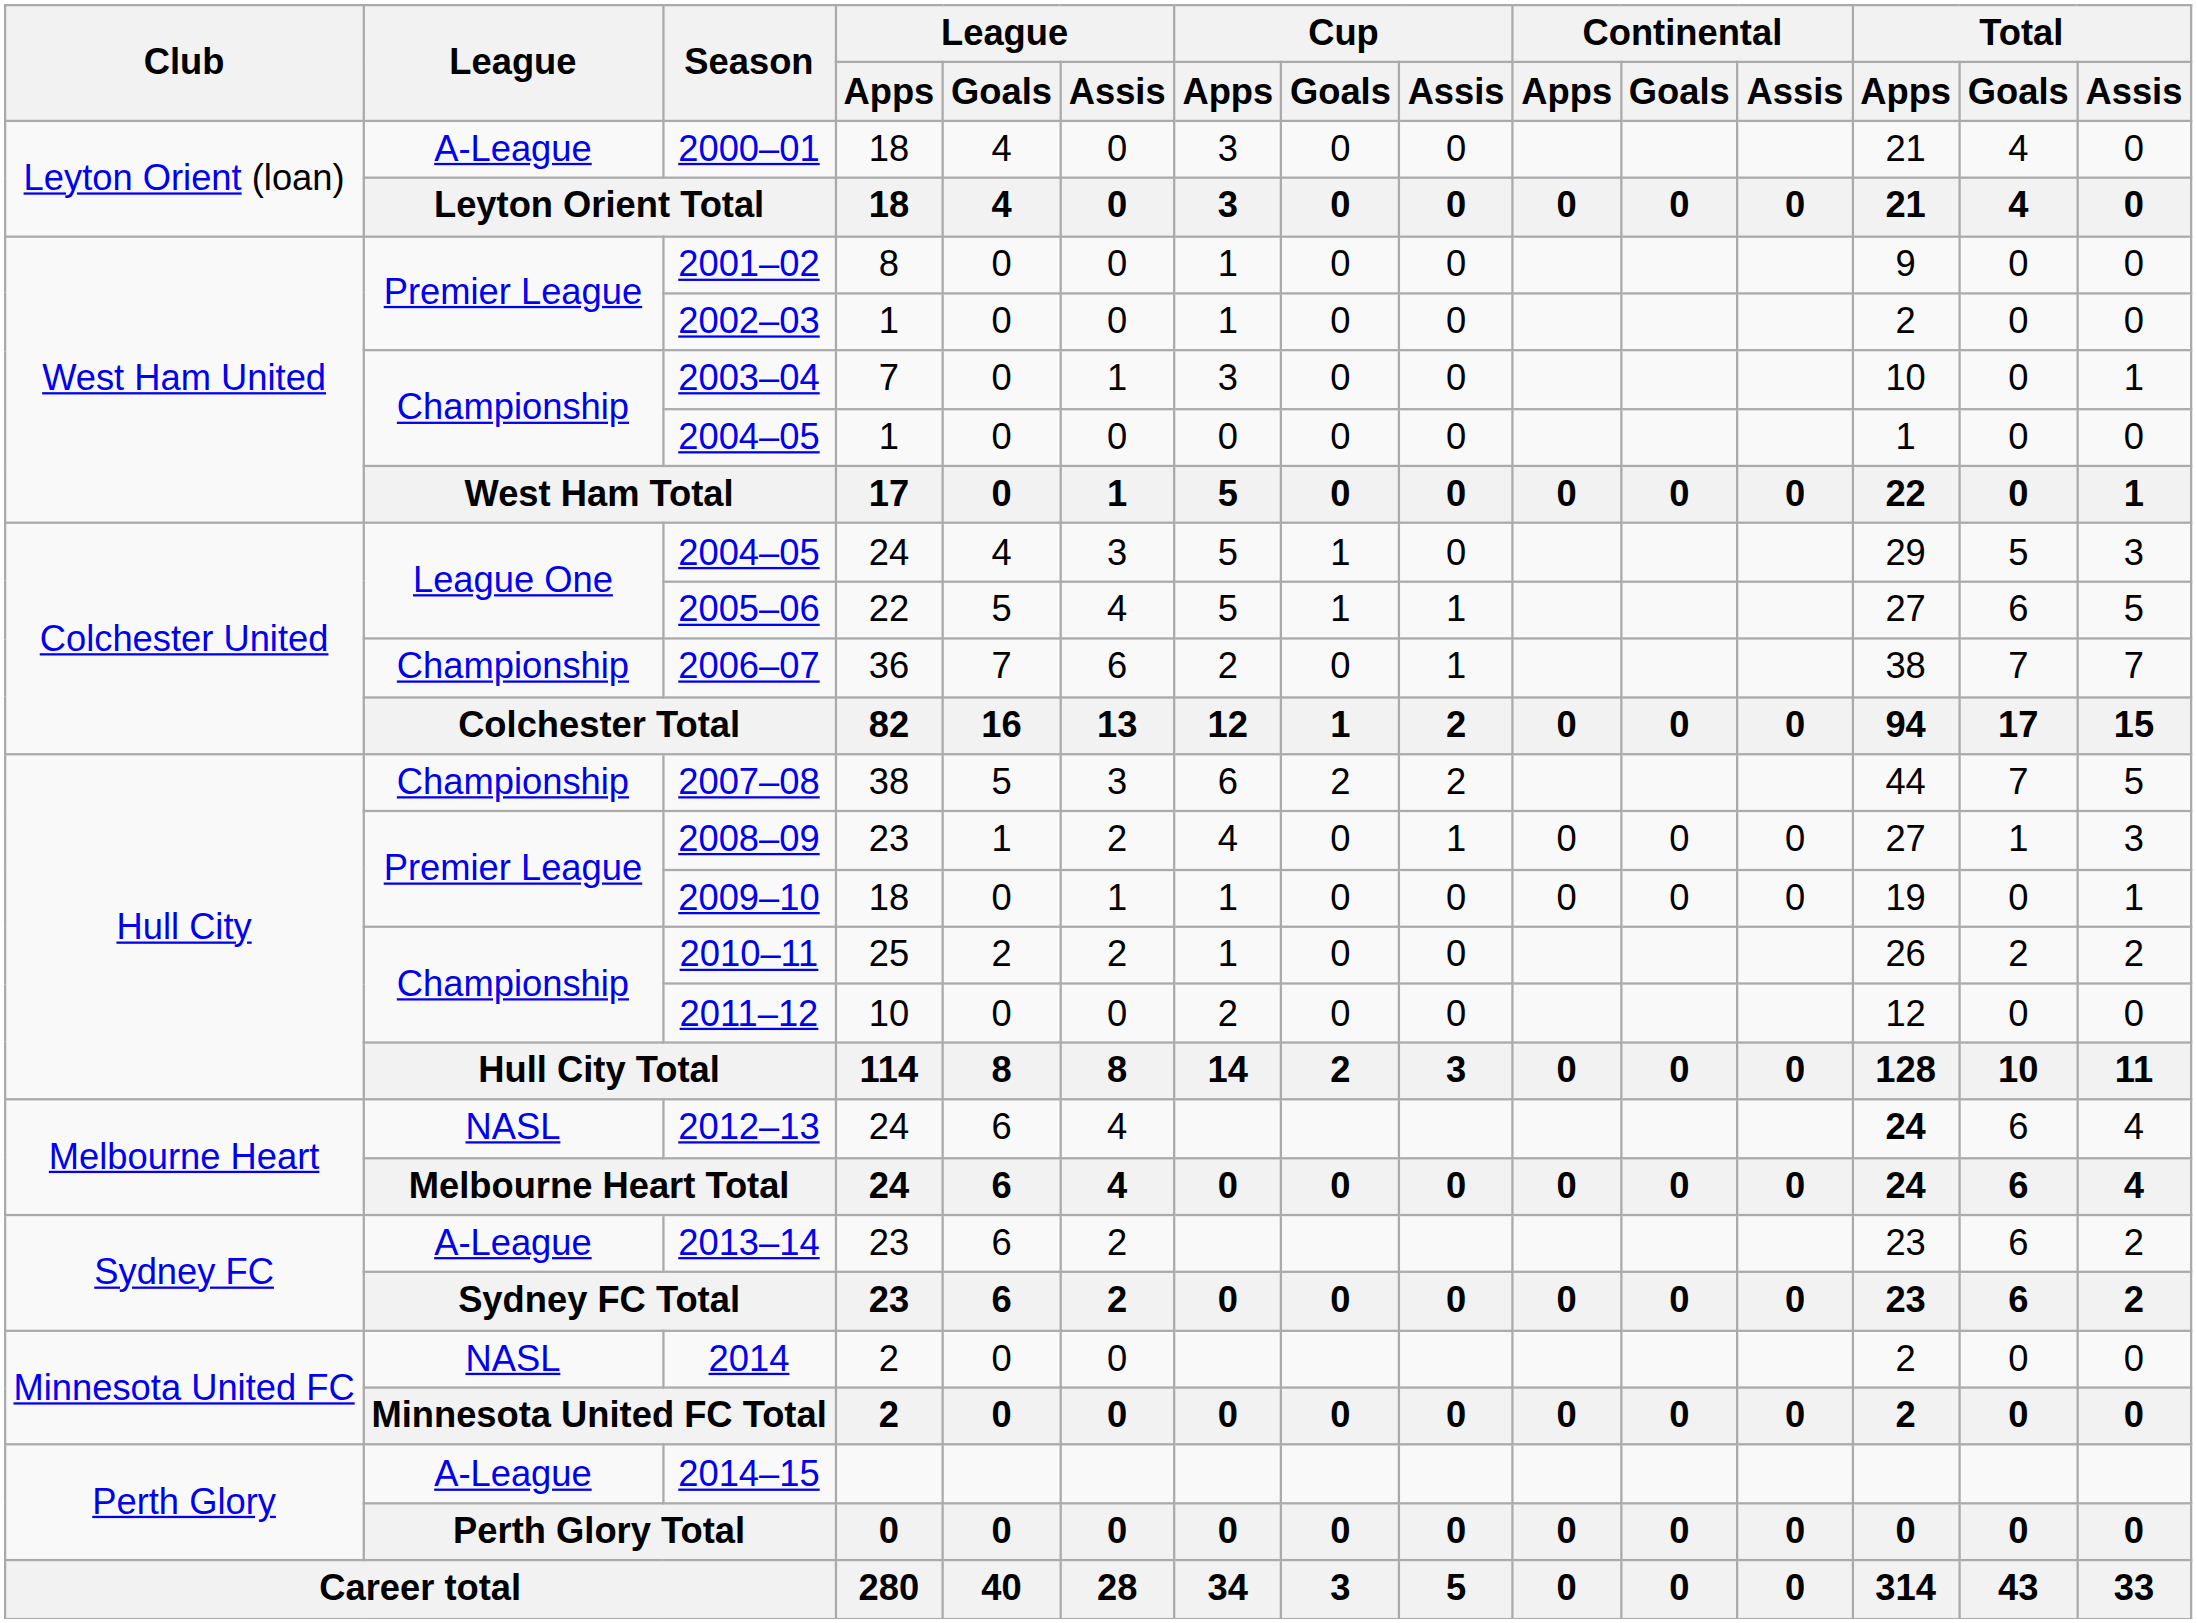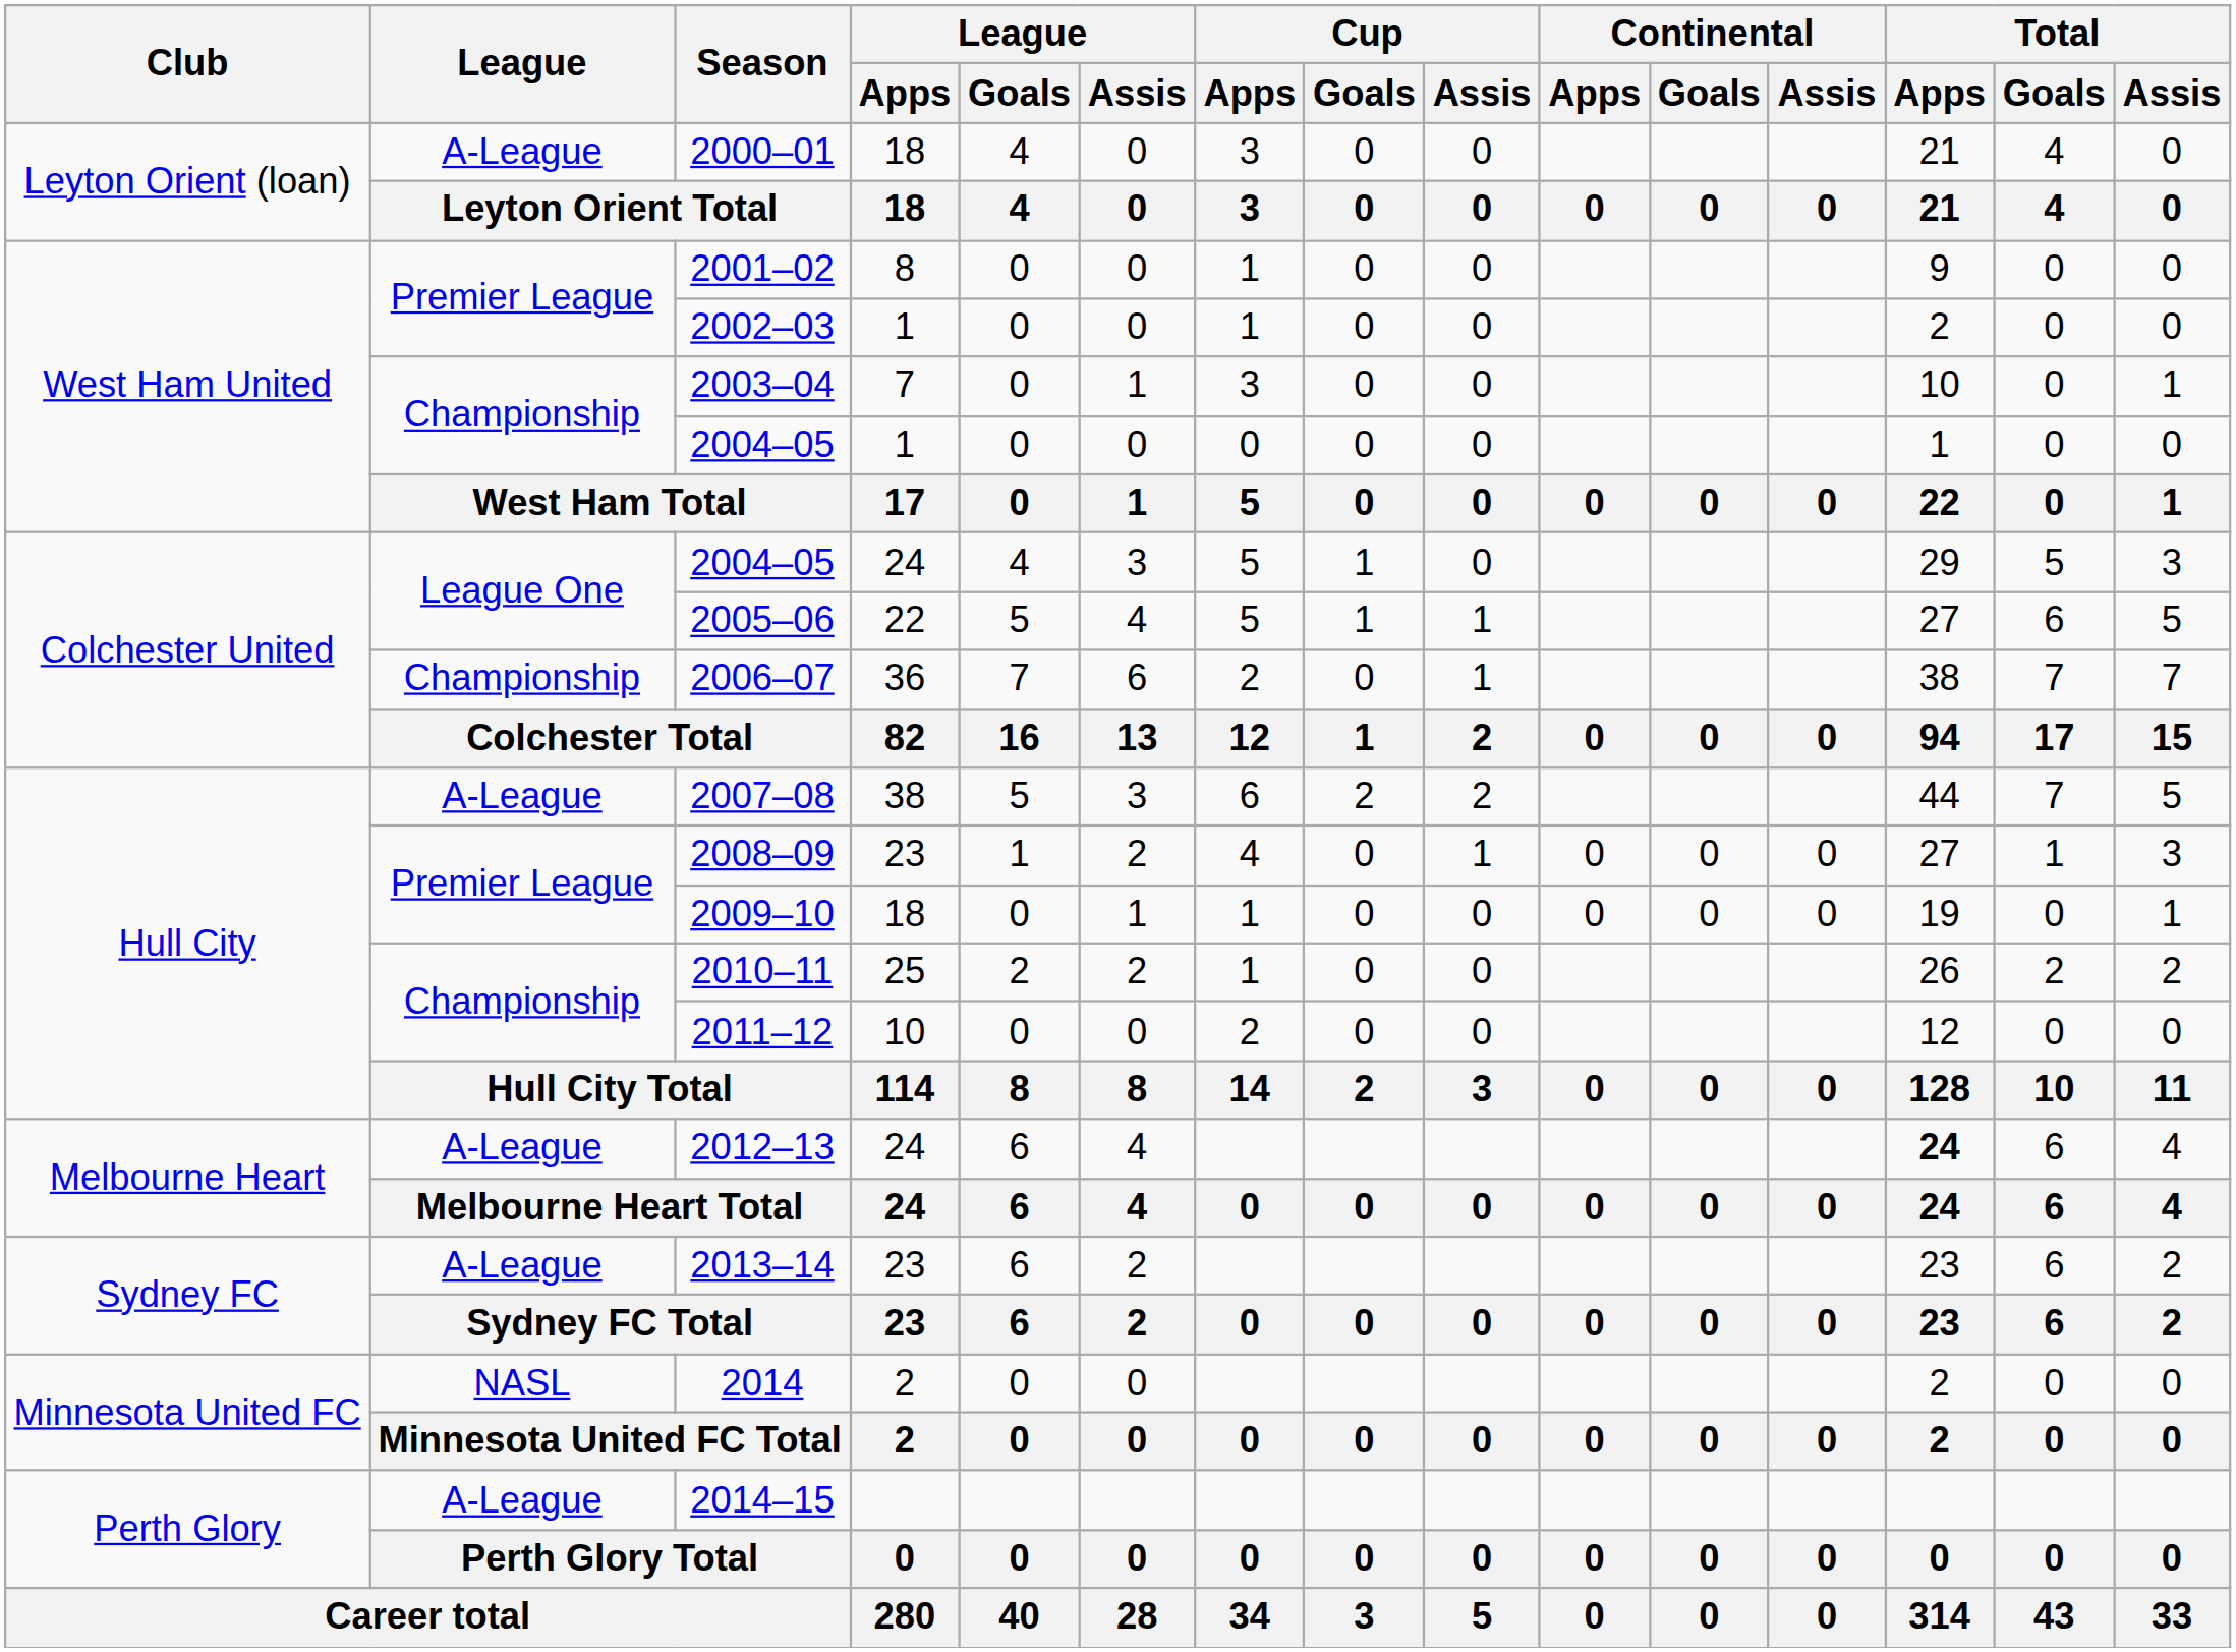2007–08 | League: Championship -> A-League
2012–13 | League: NASL -> A-League
